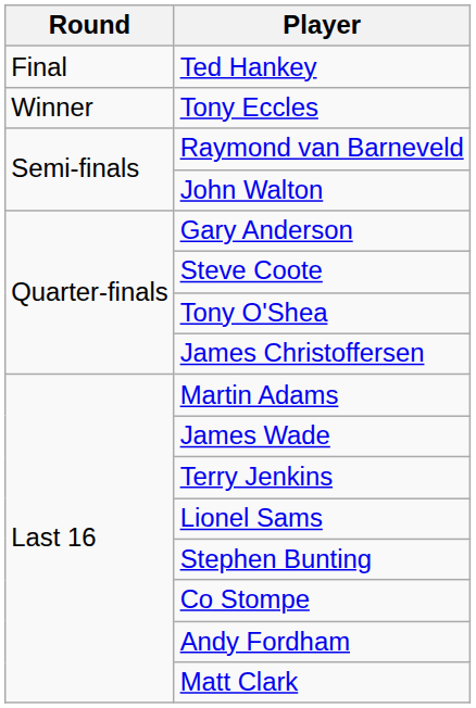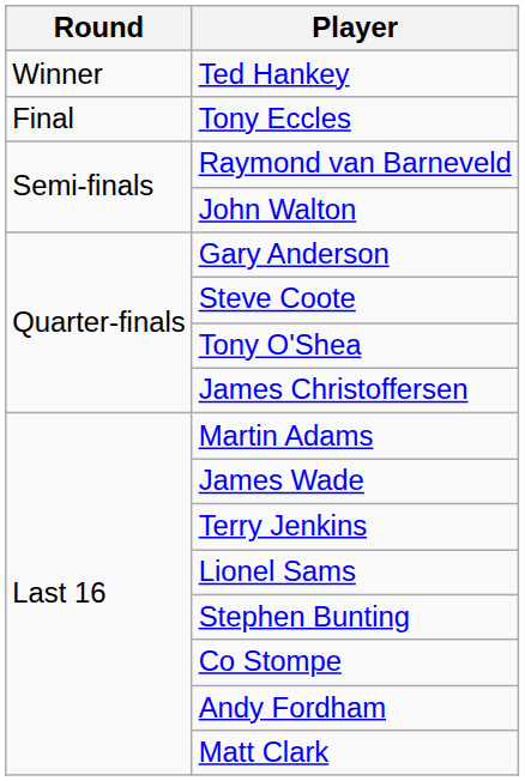Ted Hankey | Round: Final -> Winner
Tony Eccles | Round: Winner -> Final
